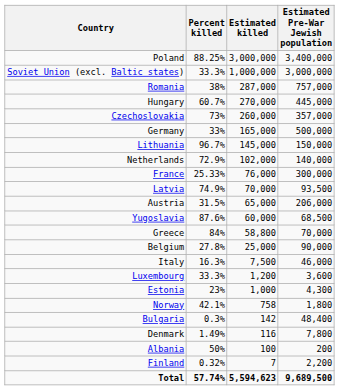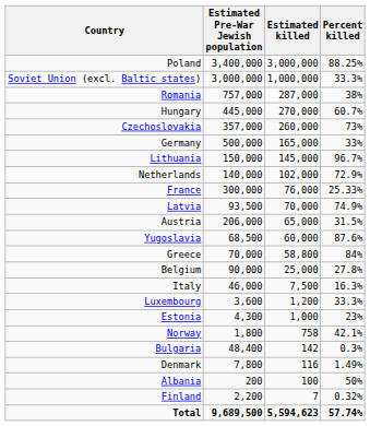columns swapped: Estimated Pre-War Jewish population <-> Percent killed
